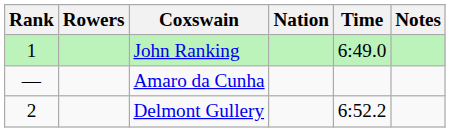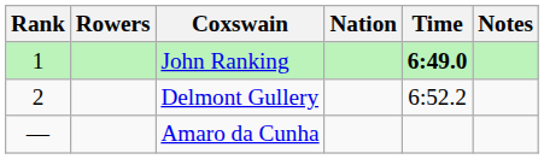John Ranking | Time: normal -> bold
rows swapped: Delmont Gullery <-> Amaro da Cunha
